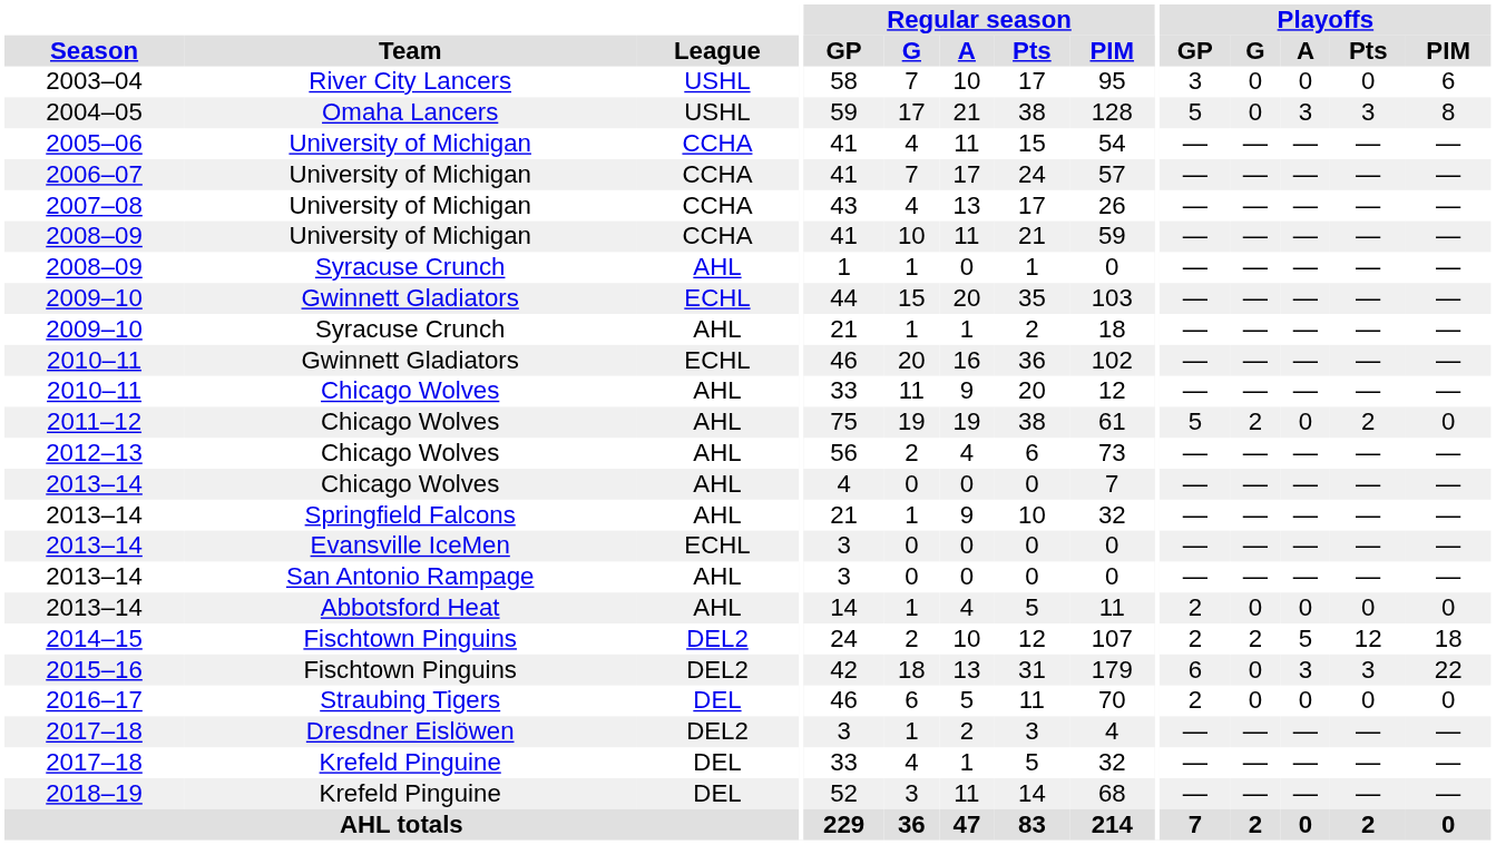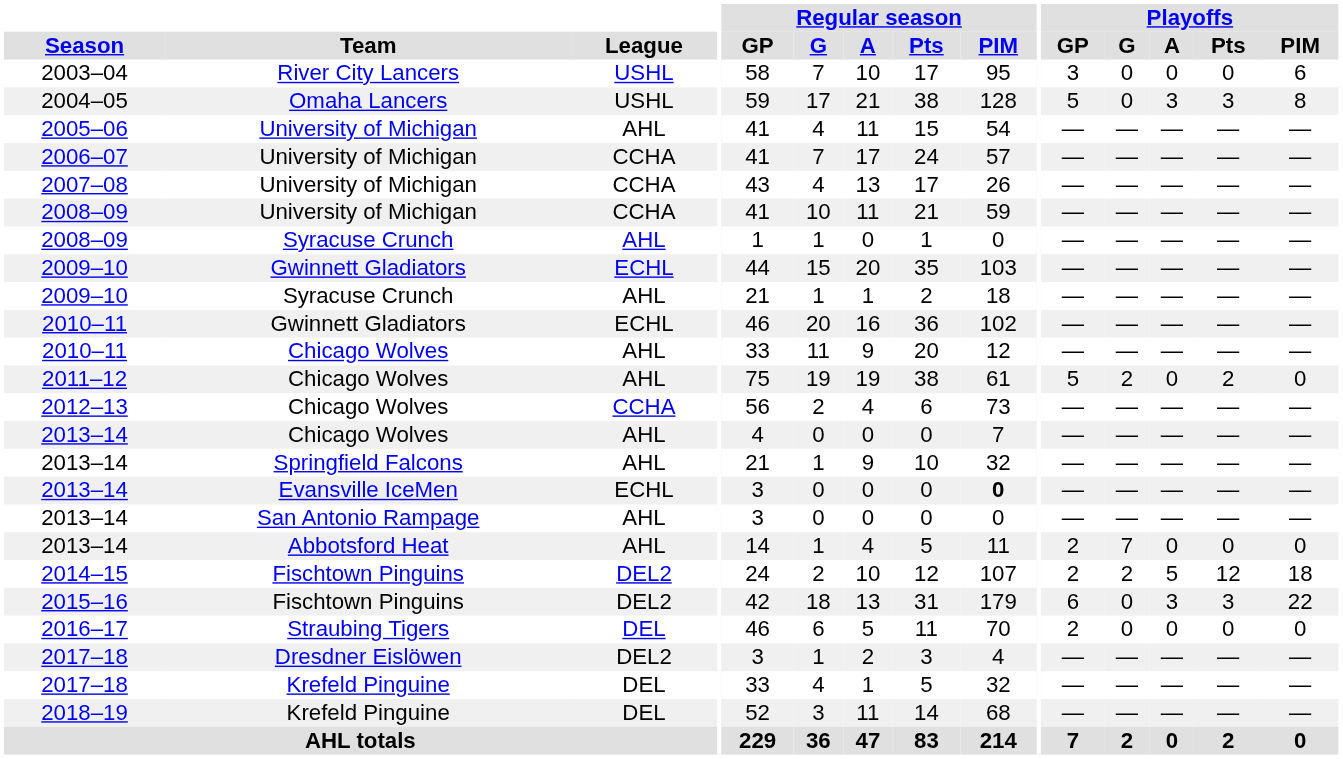2005–06 | League: CCHA -> AHL
2012–13 | League: AHL -> CCHA
2013–14 / Evansville IceMen | Regular season / PIM: normal -> bold
2013–14 / Abbotsford Heat | Playoffs / G: 0 -> 7
